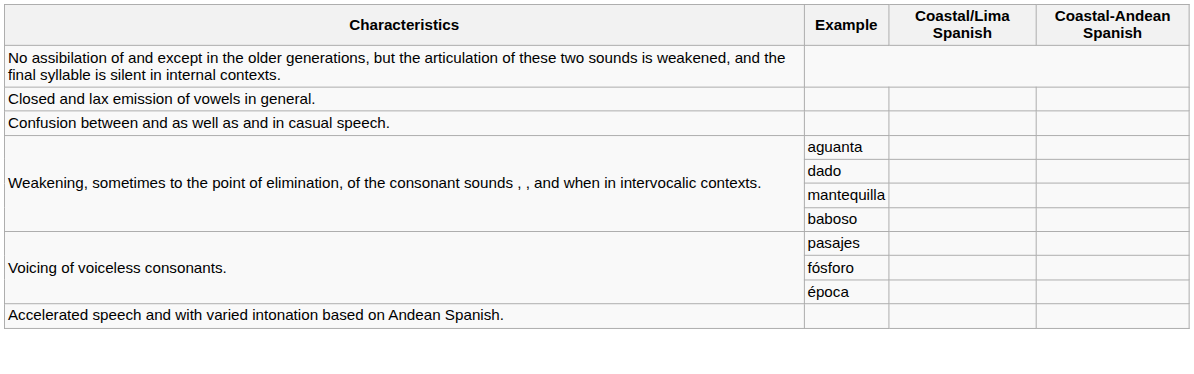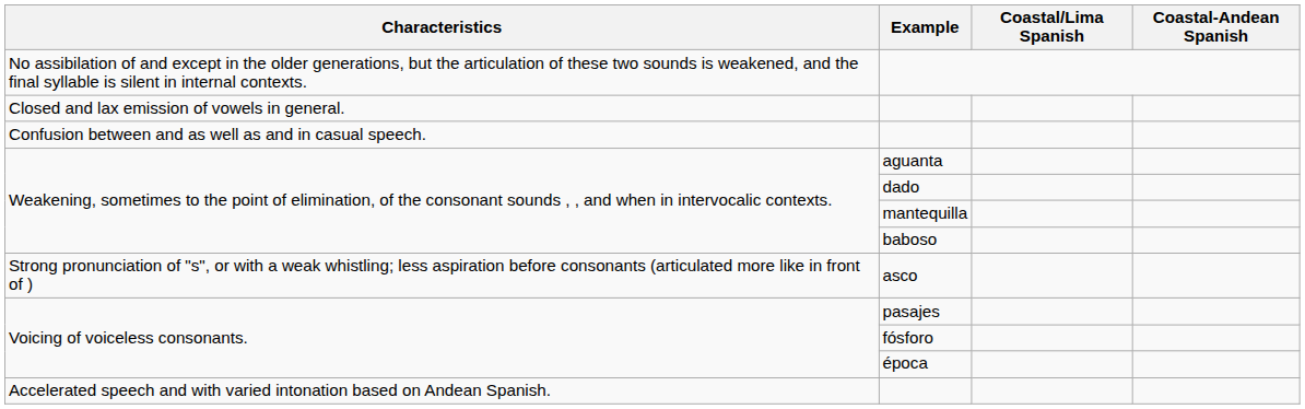+ row: Strong pronunciation of "s", or with a weak whistling; less aspiration before consonants (articulated more like in front of ) | asco
